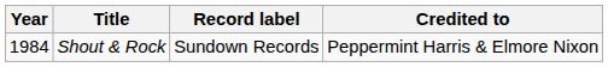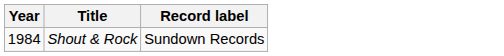- column: Credited to | Peppermint Harris & Elmore Nixon
